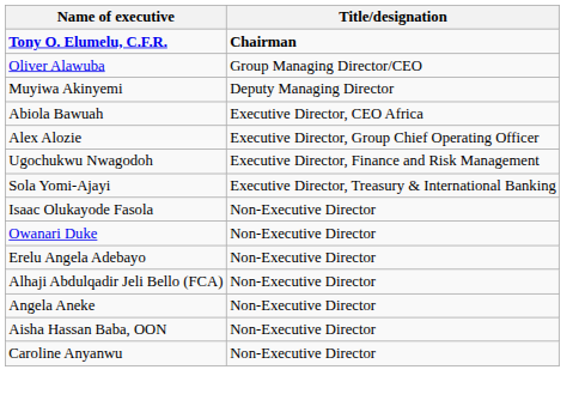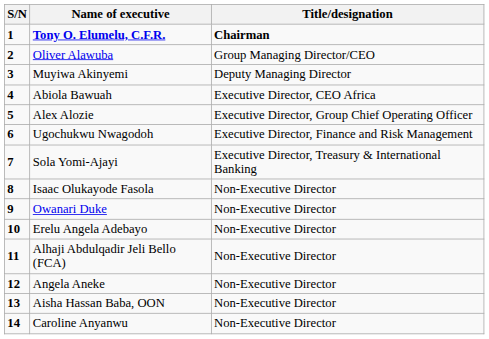+ column: S/N | 1 | 2 | 3 | 4 | 5 | 6 | 7 | 8 | 9 | 10 | 11 | 12 | 13 | 14
